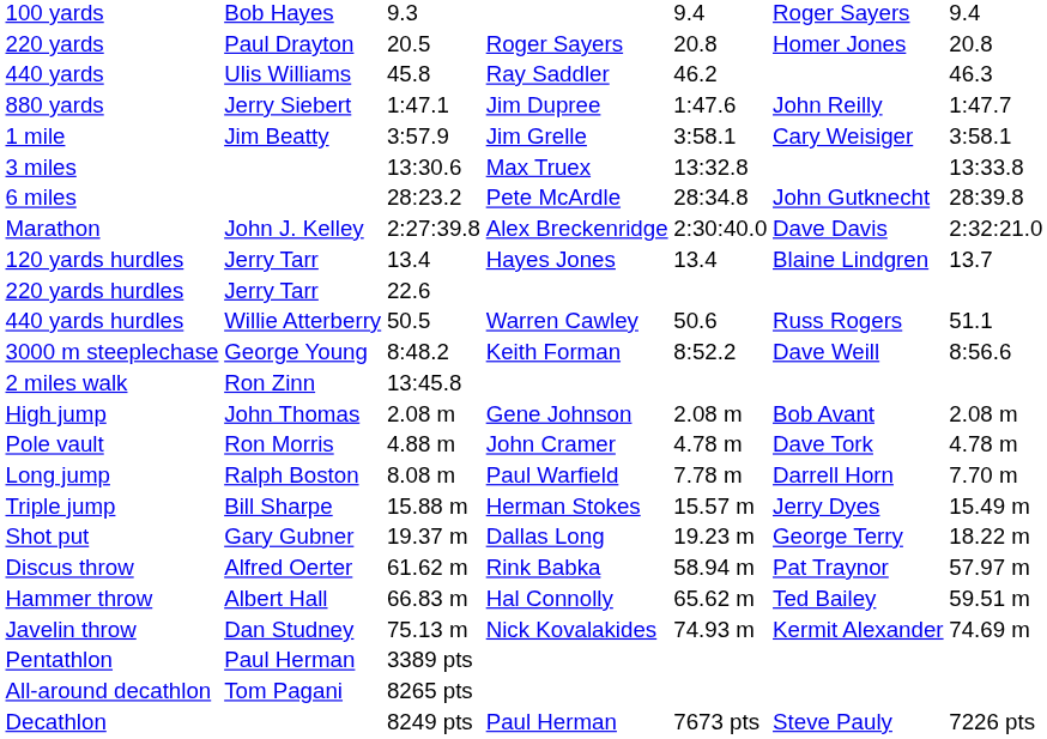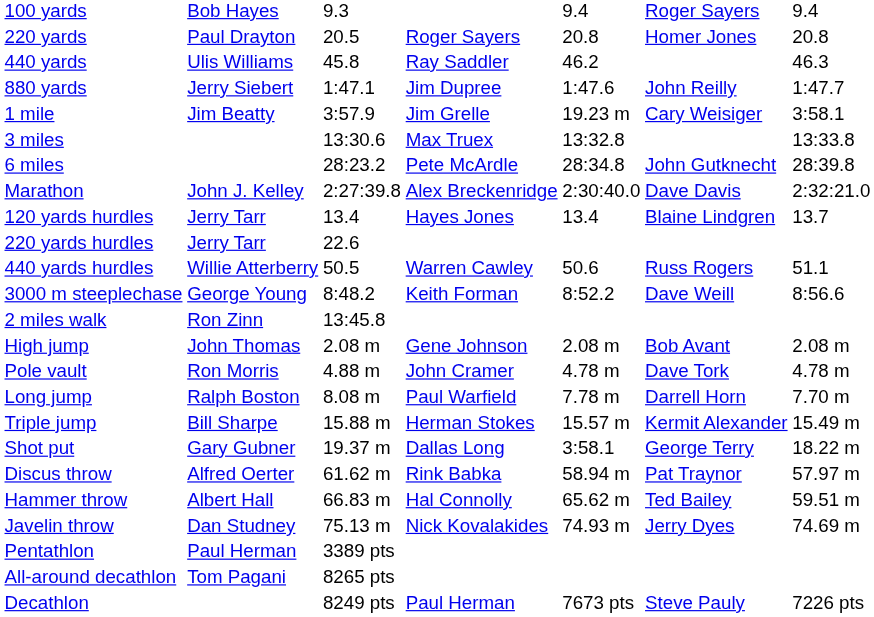1 mile | column 5: 3:58.1 -> 19.23 m
Triple jump | column 6: Jerry Dyes -> Kermit Alexander
Shot put | column 5: 19.23 m -> 3:58.1
Javelin throw | column 6: Kermit Alexander -> Jerry Dyes
